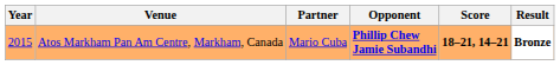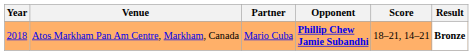Atos Markham Pan Am Centre, Markham, Canada | Year: 2015 -> 2018
Atos Markham Pan Am Centre, Markham, Canada | Score: bold -> normal
